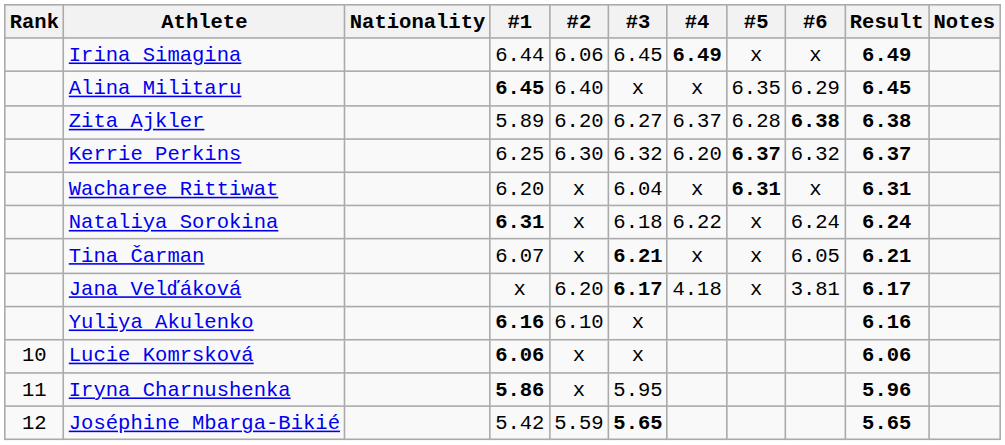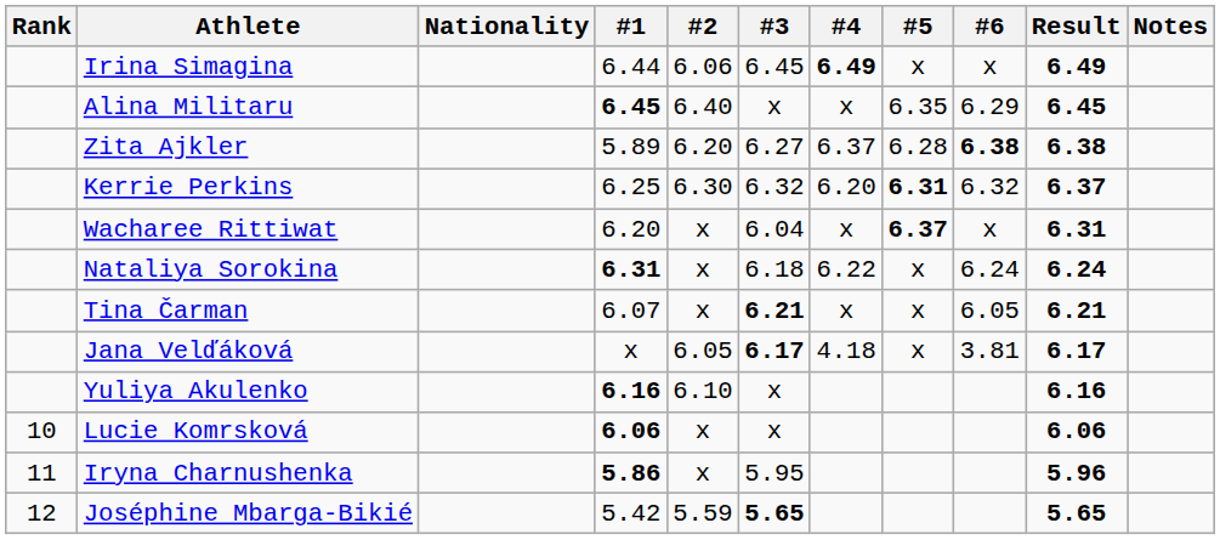Kerrie Perkins | #5: 6.37 -> 6.31
Wacharee Rittiwat | #5: 6.31 -> 6.37
Jana Velďáková | #2: 6.20 -> 6.05
